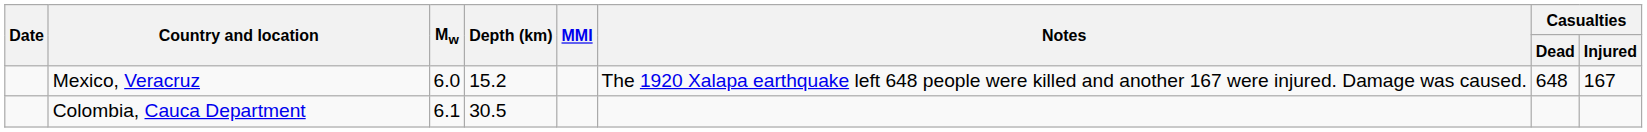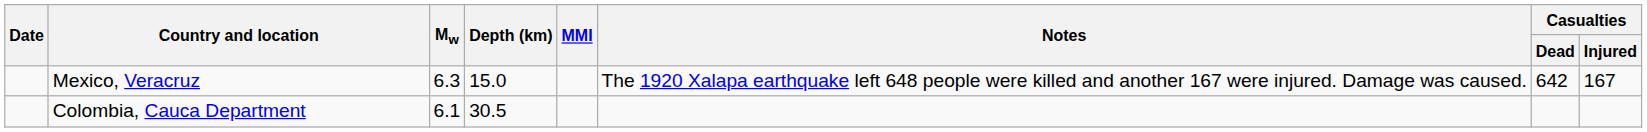Mexico, Veracruz | Mw: 6.0 -> 6.3
Mexico, Veracruz | Depth (km): 15.2 -> 15.0
Mexico, Veracruz | Casualties / Dead: 648 -> 642
